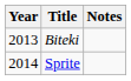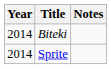Biteki | Year: 2013 -> 2014
